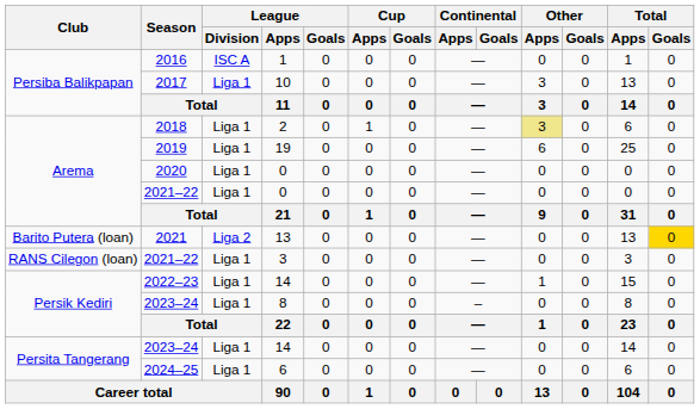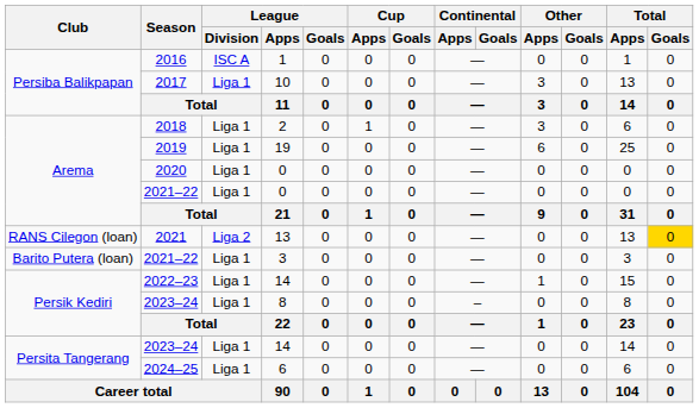2018 | Other / Apps: khaki background -> no background
2021 | Club: Barito Putera (loan) -> RANS Cilegon (loan)
2021–22 / 3 | Club: RANS Cilegon (loan) -> Barito Putera (loan)
